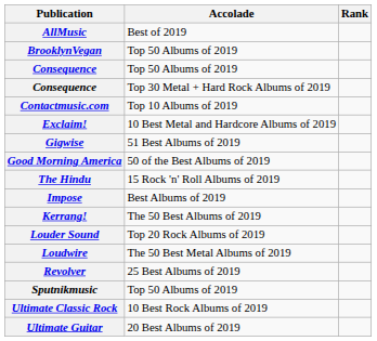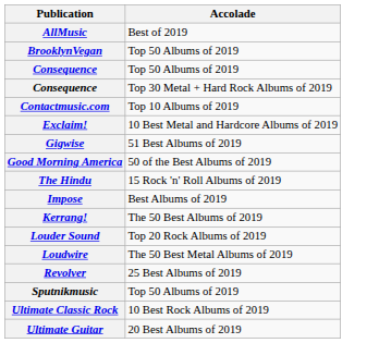- column: Rank
